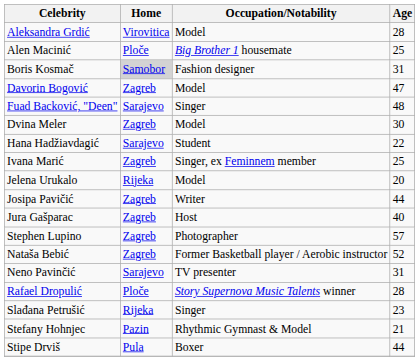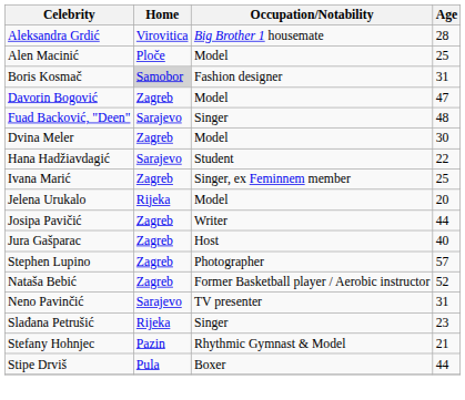Aleksandra Grdić | Occupation/Notability: Model -> Big Brother 1 housemate
Alen Macinić | Occupation/Notability: Big Brother 1 housemate -> Model
- row: Rafael Dropulić | Ploče | Story Supernova Music Talents winner | 28
